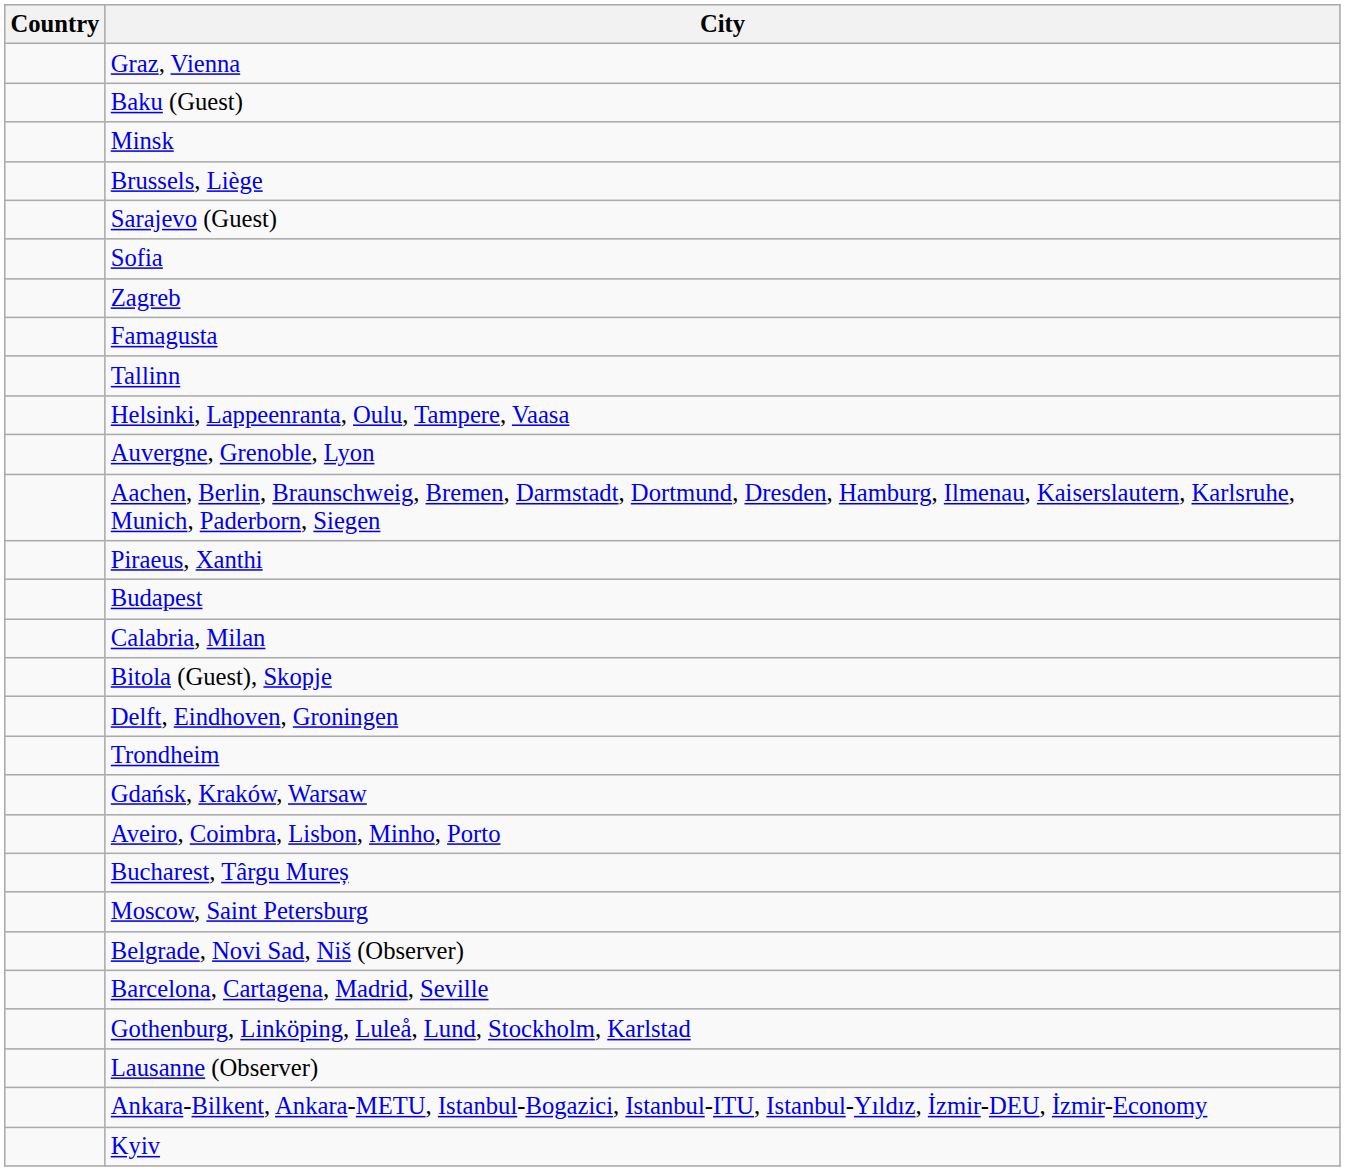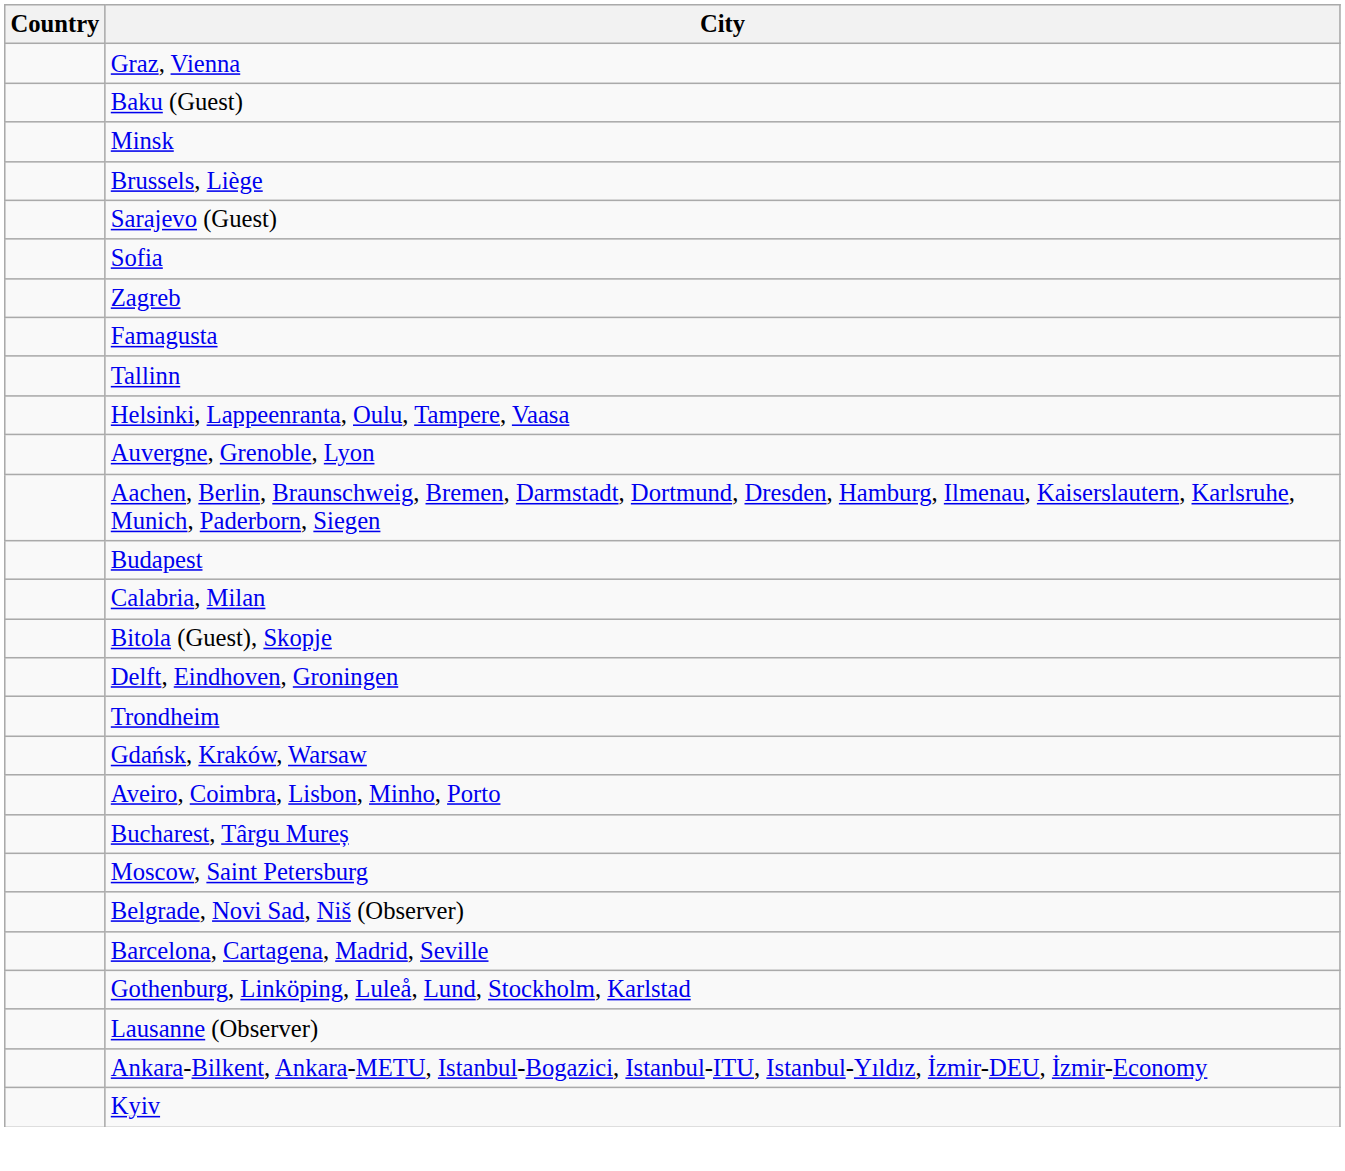- row: Piraeus, Xanthi
